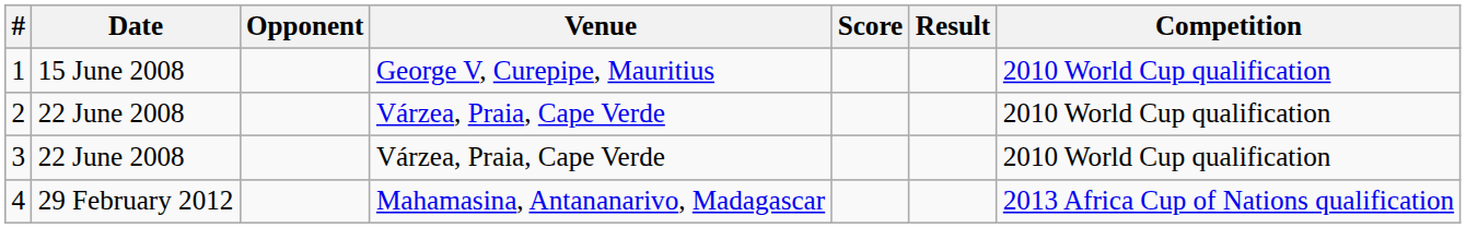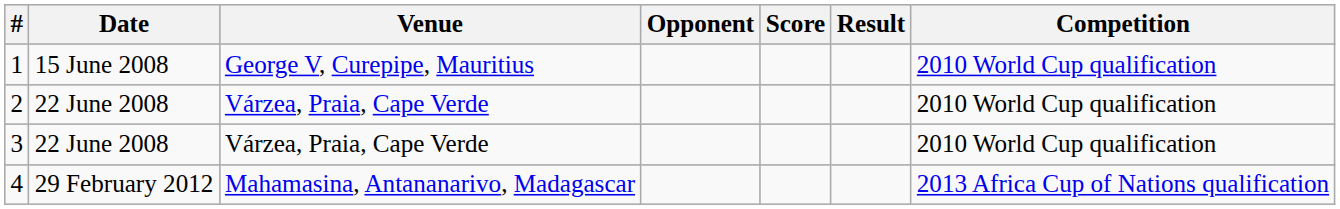columns swapped: Venue <-> Opponent
